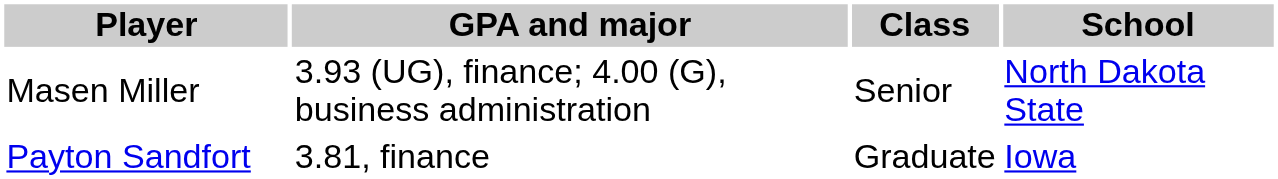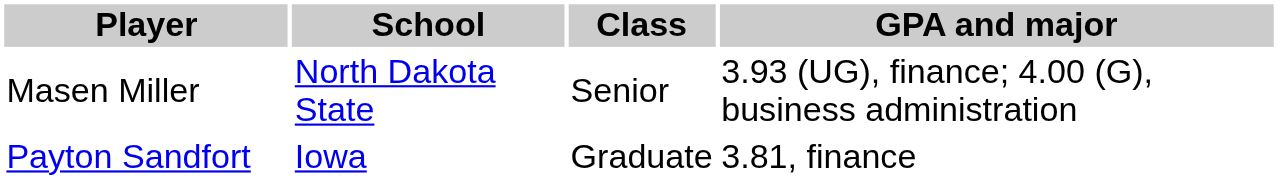columns swapped: School <-> GPA and major
